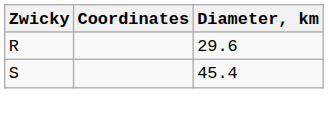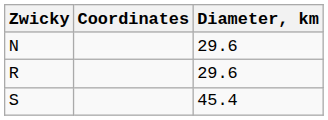+ row: N | 29.6
